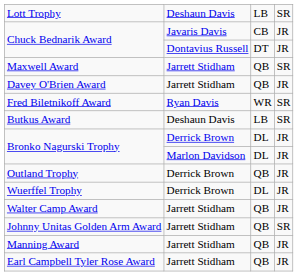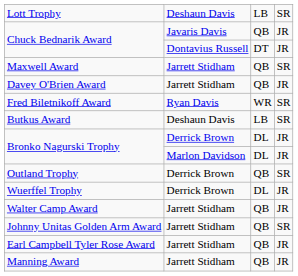Chuck Bednarik Award / Javaris Davis | column 3: CB -> QB
Outland Trophy | column 4: JR -> SR
rows swapped: Manning Award <-> Earl Campbell Tyler Rose Award
